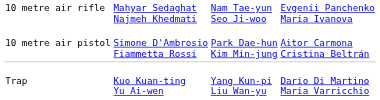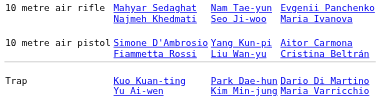10 metre air pistol | column 3: Park Dae-hun Kim Min-jung -> Yang Kun-pi Liu Wan-yu
Trap | column 3: Yang Kun-pi Liu Wan-yu -> Park Dae-hun Kim Min-jung
